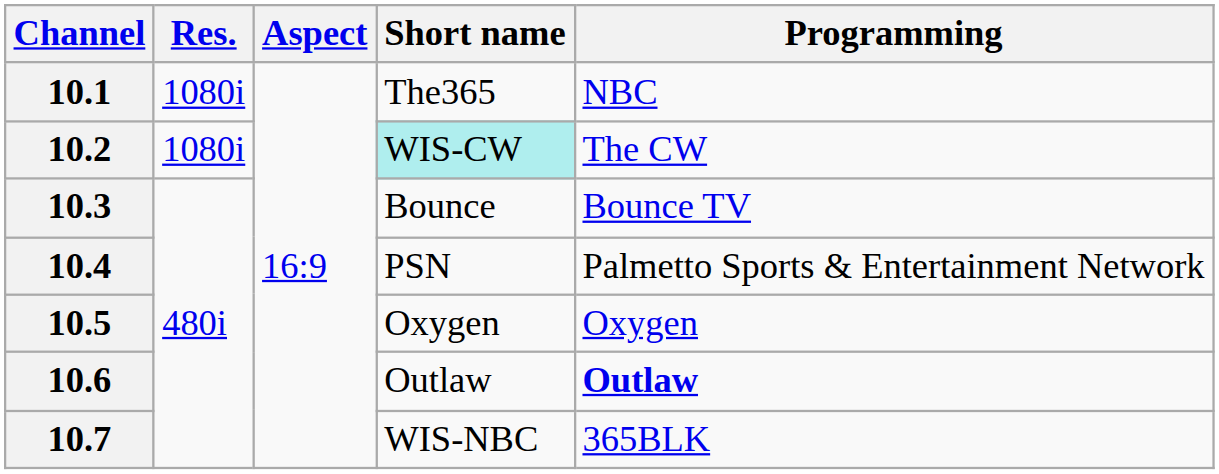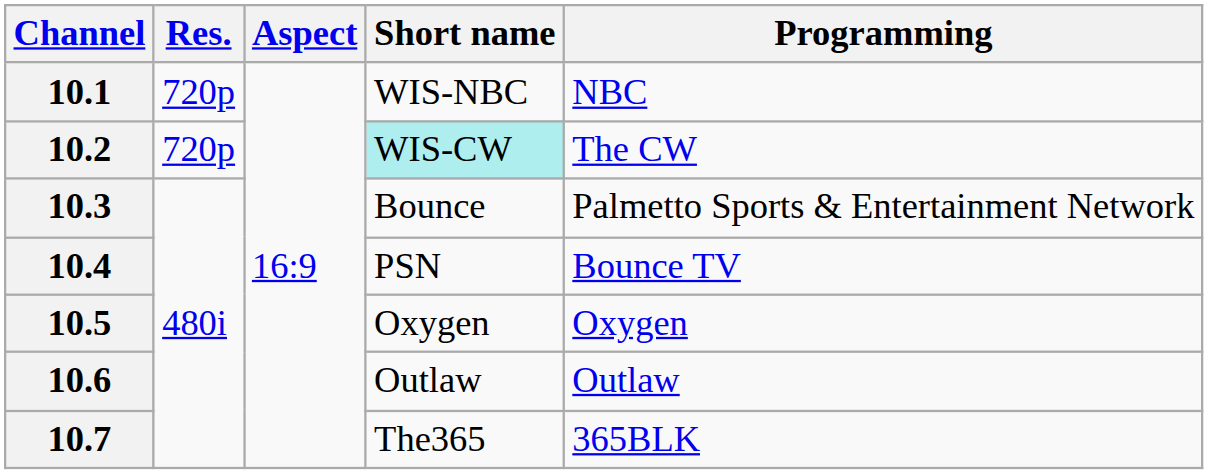10.1 | Res.: 1080i -> 720p
10.1 | Short name: The365 -> WIS-NBC
10.2 | Res.: 1080i -> 720p
10.3 | Programming: Bounce TV -> Palmetto Sports & Entertainment Network
10.4 | Programming: Palmetto Sports & Entertainment Network -> Bounce TV
10.6 | Programming: bold -> normal
10.7 | Short name: WIS-NBC -> The365
